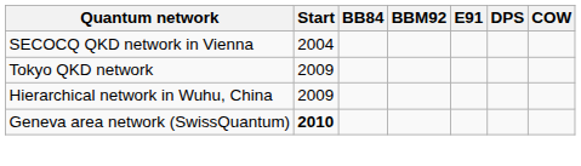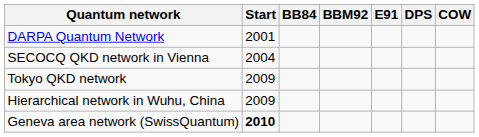+ row: DARPA Quantum Network | 2001
